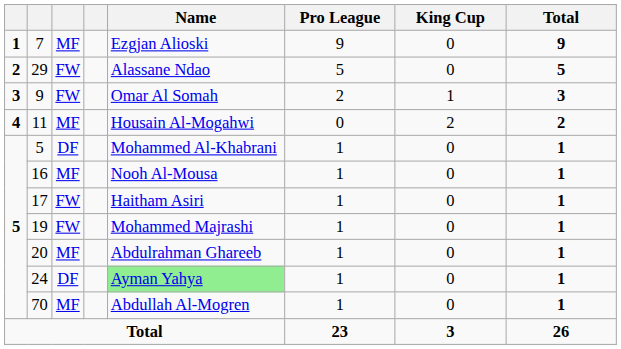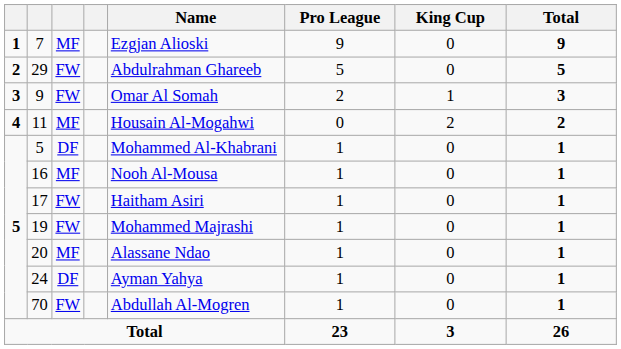29 | Name: Alassane Ndao -> Abdulrahman Ghareeb
20 | Name: Abdulrahman Ghareeb -> Alassane Ndao
24 | Name: lightgreen background -> no background
70 | column 3: MF -> FW
